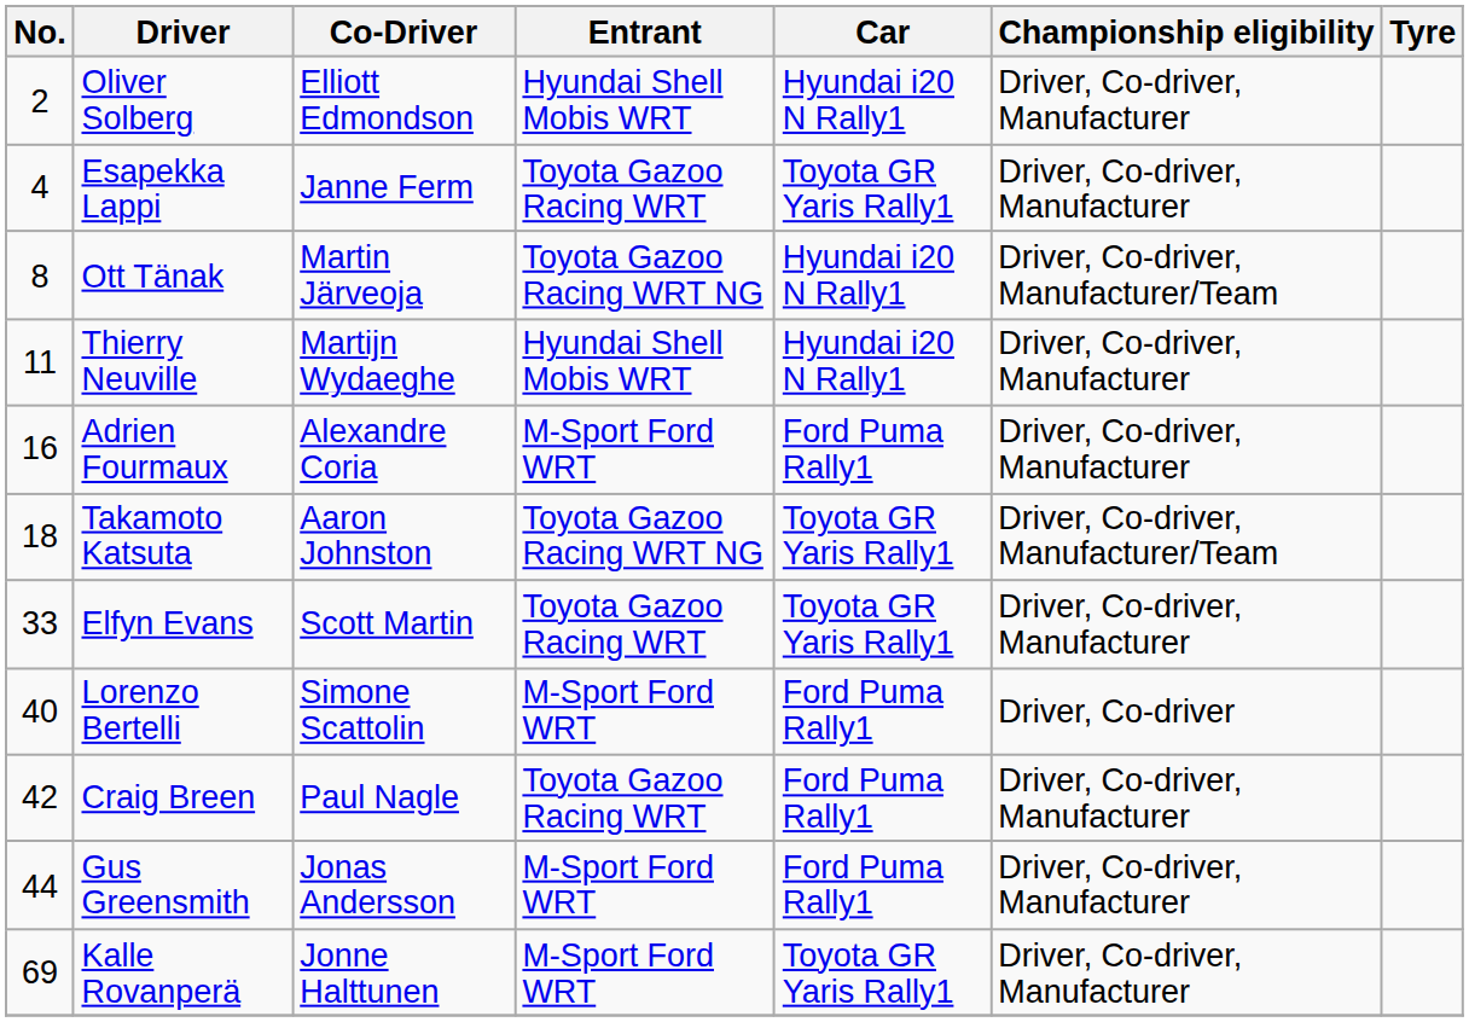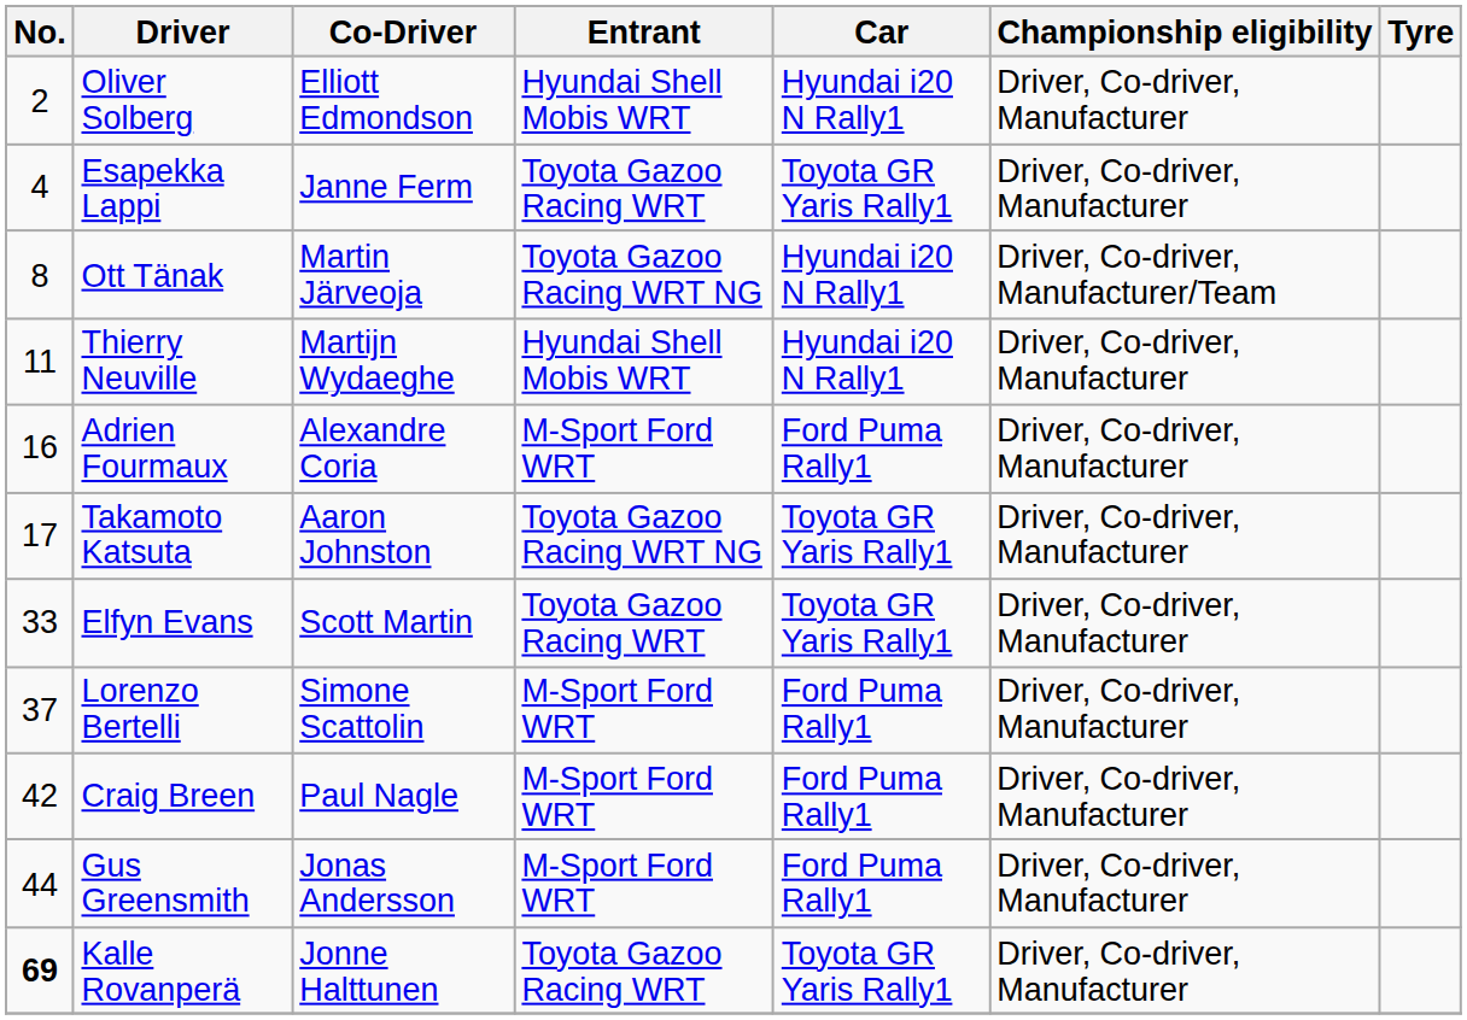Takamoto Katsuta | No.: 18 -> 17
Takamoto Katsuta | Championship eligibility: Driver, Co-driver, Manufacturer/Team -> Driver, Co-driver, Manufacturer
Lorenzo Bertelli | No.: 40 -> 37
Lorenzo Bertelli | Championship eligibility: Driver, Co-driver -> Driver, Co-driver, Manufacturer
Craig Breen | Entrant: Toyota Gazoo Racing WRT -> M-Sport Ford WRT
Kalle Rovanperä | No.: normal -> bold
Kalle Rovanperä | Entrant: M-Sport Ford WRT -> Toyota Gazoo Racing WRT
